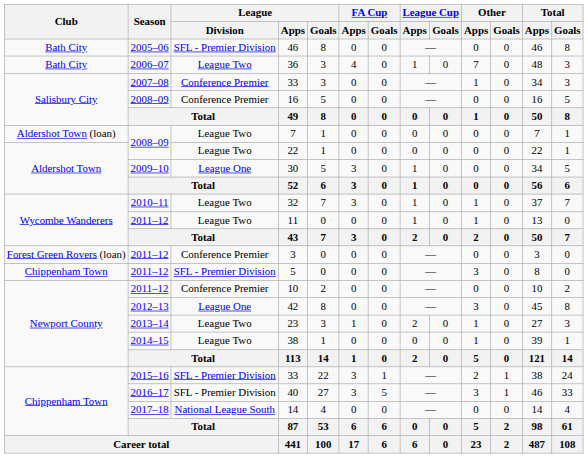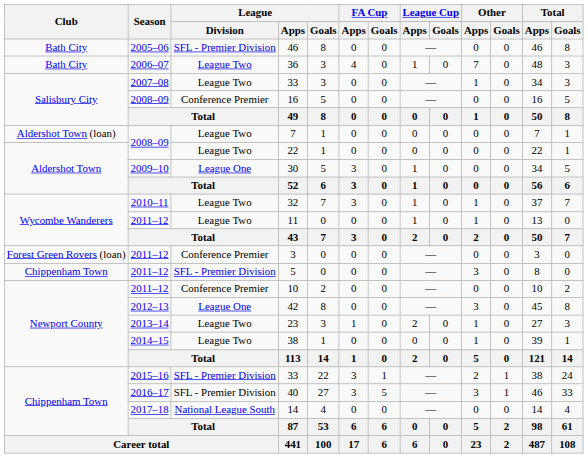2007–08 / 33 | League / Division: Conference Premier -> League Two
